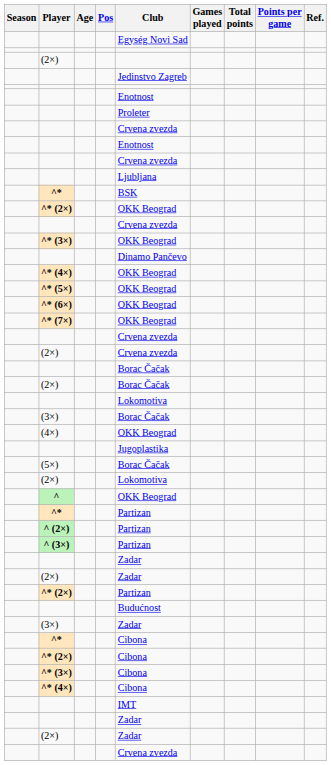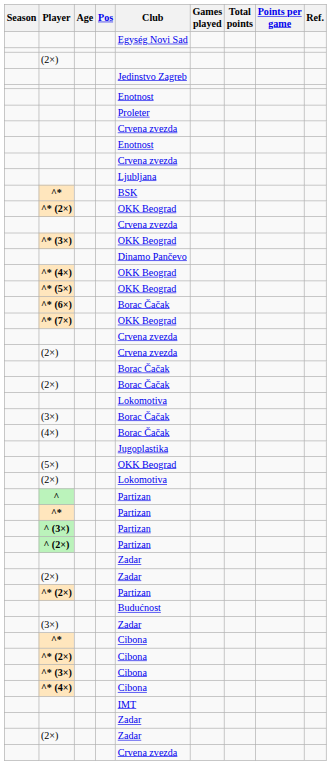^* (6×) | Club: OKK Beograd -> Borac Čačak
(4×) | Club: OKK Beograd -> Borac Čačak
(5×) | Club: Borac Čačak -> OKK Beograd
^ | Club: OKK Beograd -> Partizan
rows swapped: ^ (2×) <-> ^ (3×)
